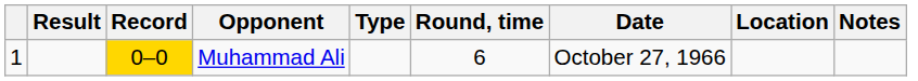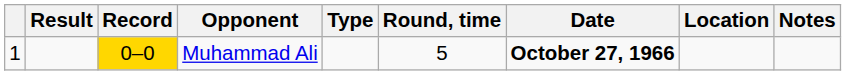Muhammad Ali | Round, time: 6 -> 5
Muhammad Ali | Date: normal -> bold
